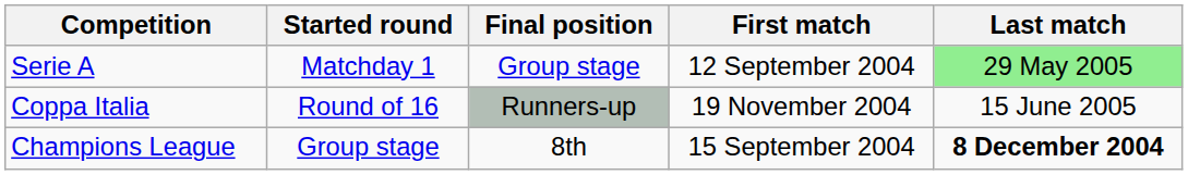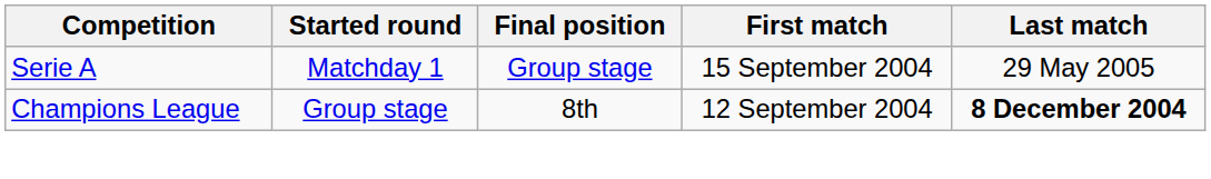Serie A | First match: 12 September 2004 -> 15 September 2004
Serie A | Last match: lightgreen background -> no background
- row: Coppa Italia | Round of 16 | Runners-up | 19 November 2004 | 15 June 2005
Champions League | First match: 15 September 2004 -> 12 September 2004
